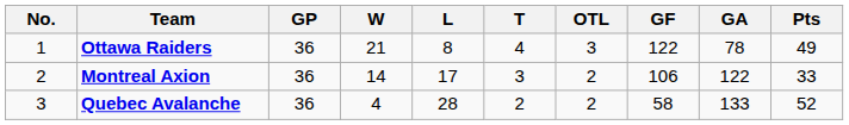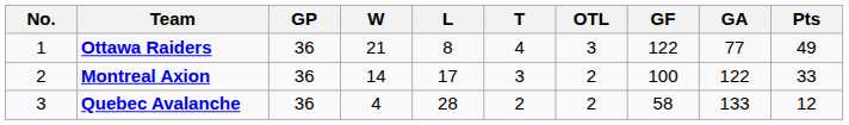Ottawa Raiders | GA: 78 -> 77
Montreal Axion | GF: 106 -> 100
Quebec Avalanche | Pts: 52 -> 12
